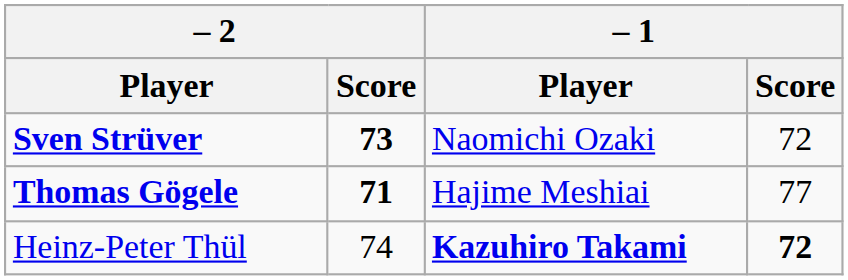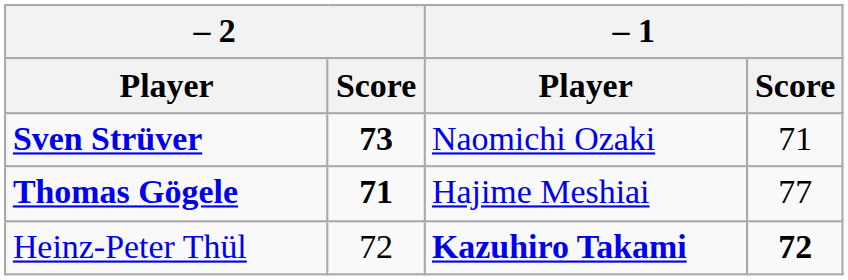Sven Strüver | – 1 / Score: 72 -> 71
Heinz-Peter Thül | – 2 / Score: 74 -> 72
